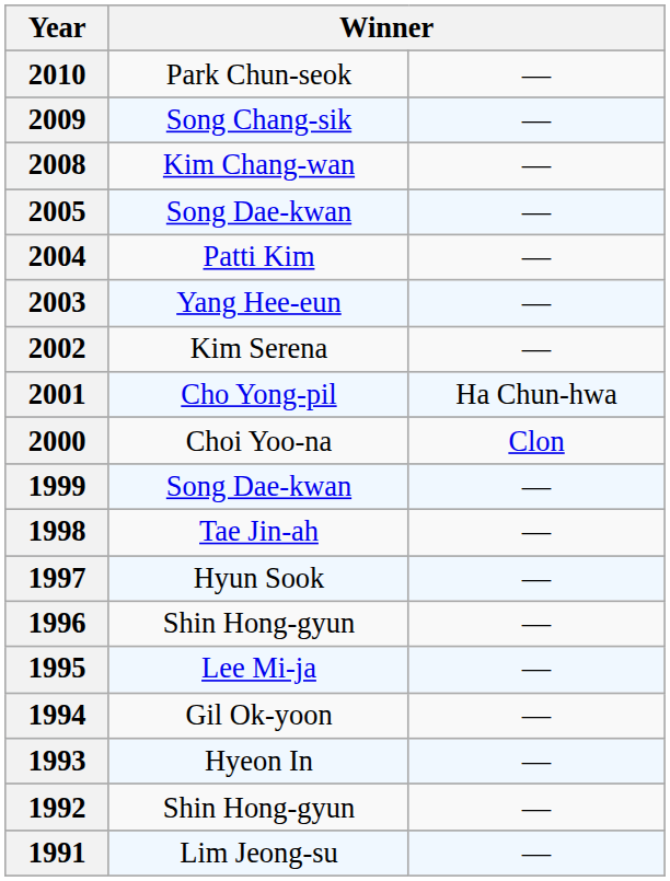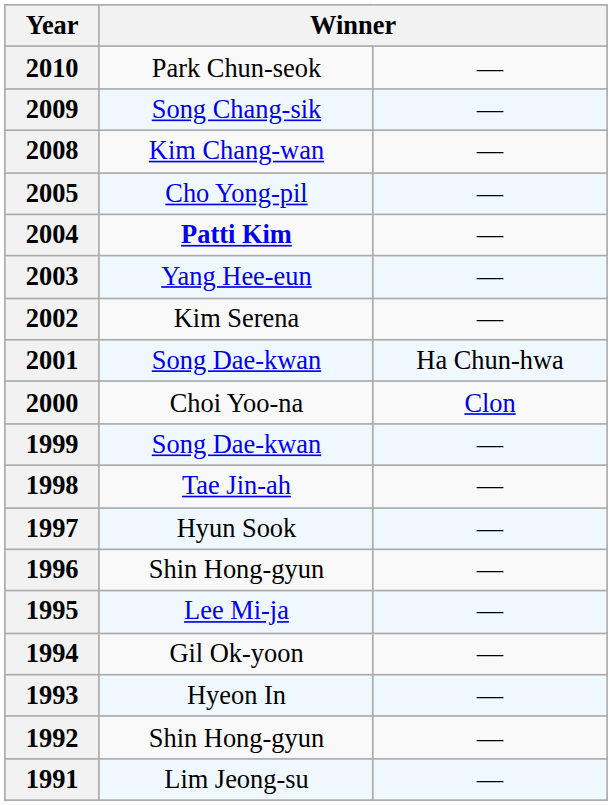2005 | column 2: Song Dae-kwan -> Cho Yong-pil
2004 | column 2: normal -> bold
2001 | column 2: Cho Yong-pil -> Song Dae-kwan
